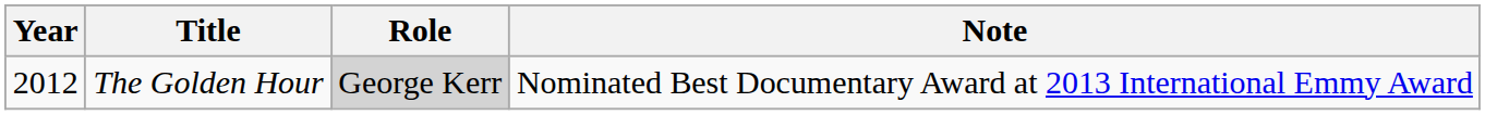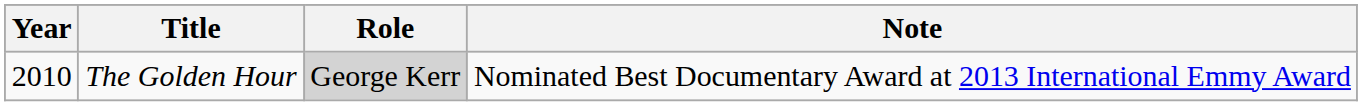The Golden Hour | Year: 2012 -> 2010
